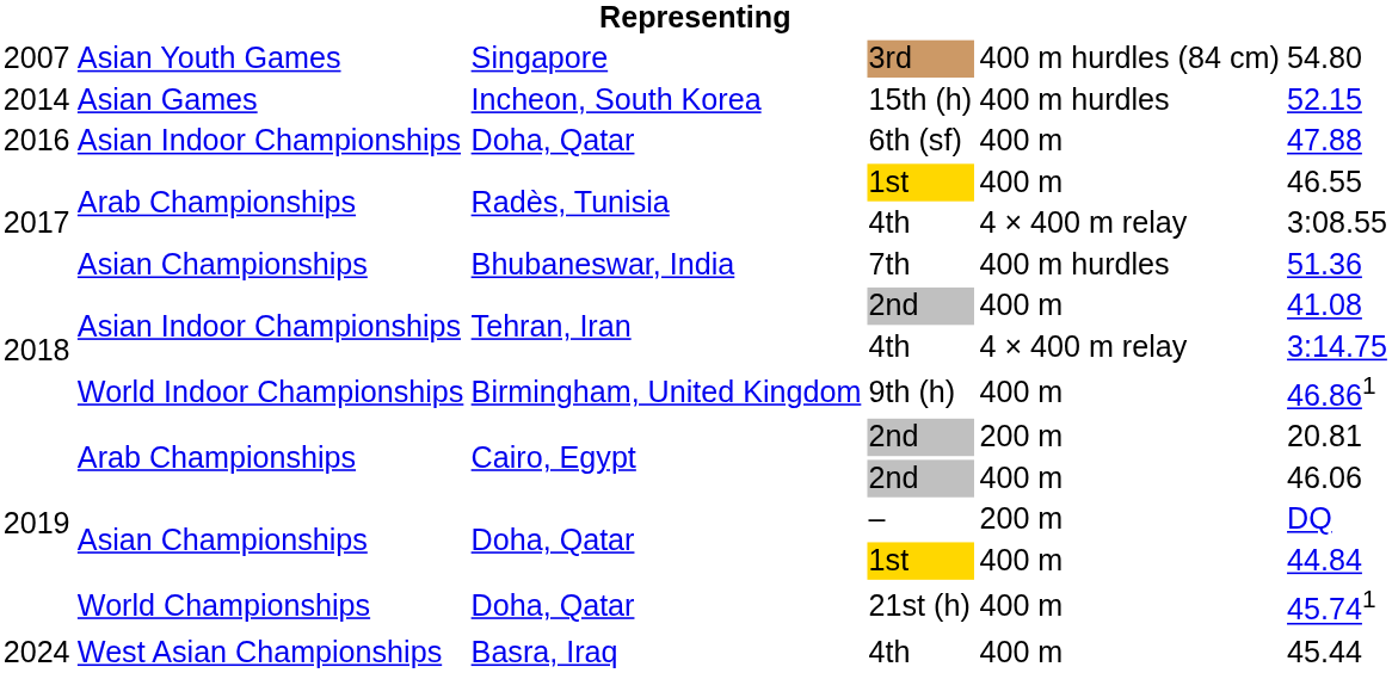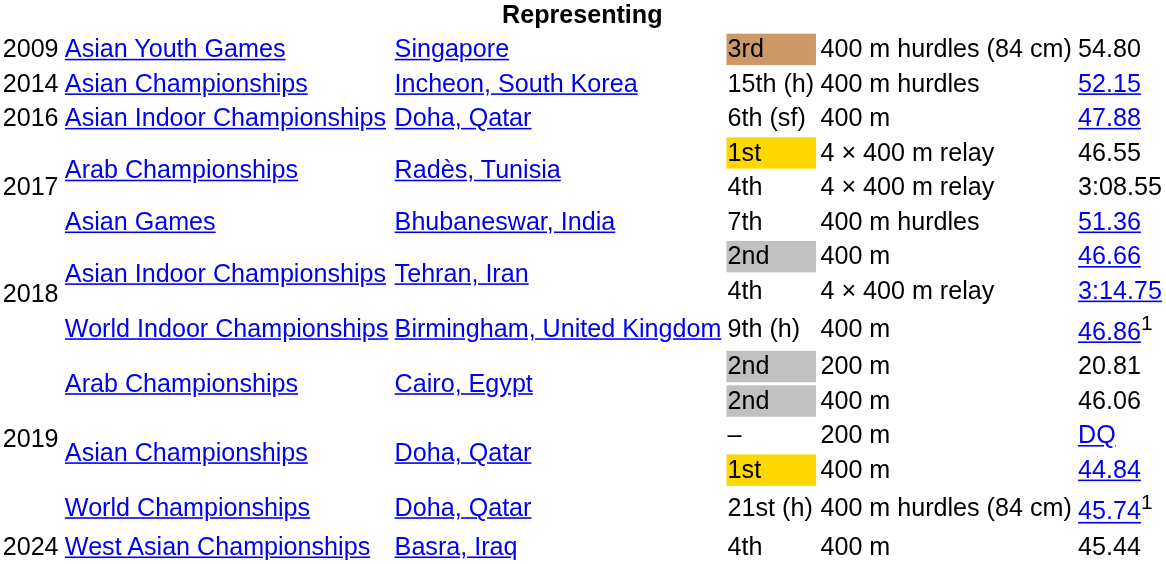3rd | column 1: 2007 -> 2009
15th (h) | column 2: Asian Games -> Asian Championships
Radès, Tunisia / 1st | column 5: 400 m -> 4 × 400 m relay
7th | column 2: Asian Championships -> Asian Games
Tehran, Iran / 2nd | column 6: 41.08 -> 46.66
21st (h) | column 5: 400 m -> 400 m hurdles (84 cm)
